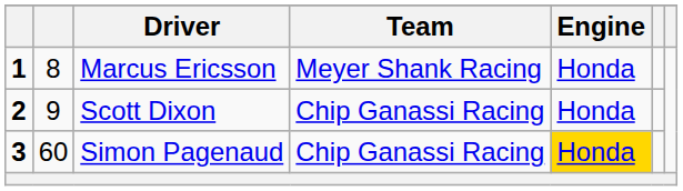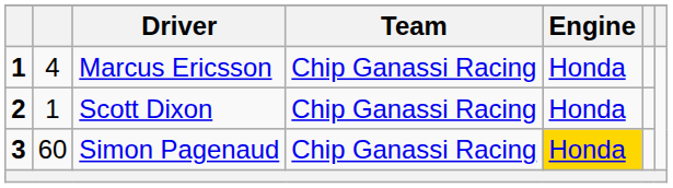Marcus Ericsson | column 2: 8 -> 4
Marcus Ericsson | Team: Meyer Shank Racing -> Chip Ganassi Racing
Scott Dixon | column 2: 9 -> 1
